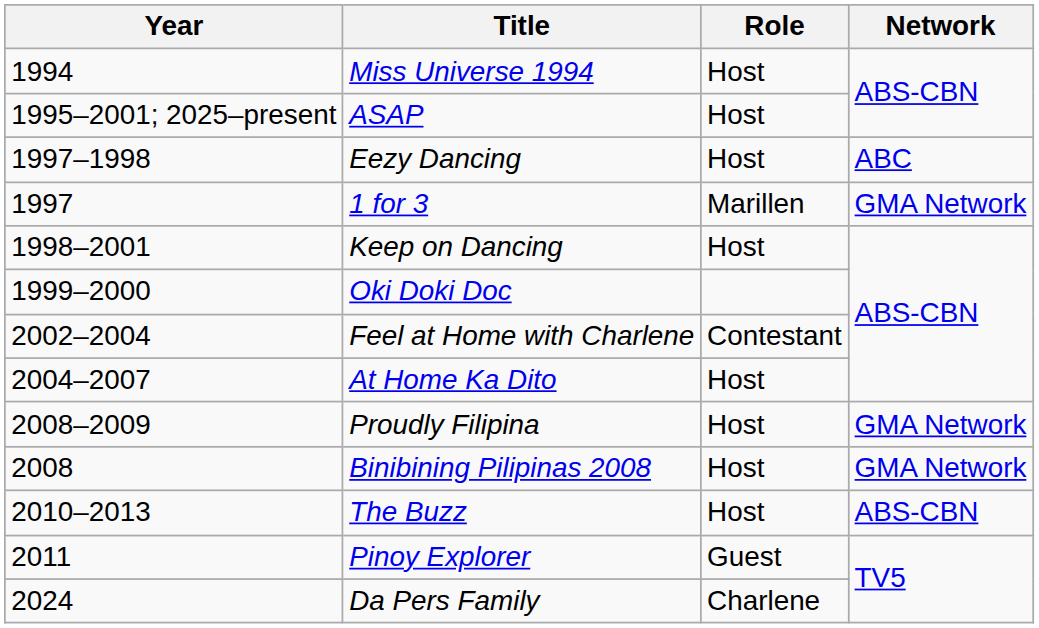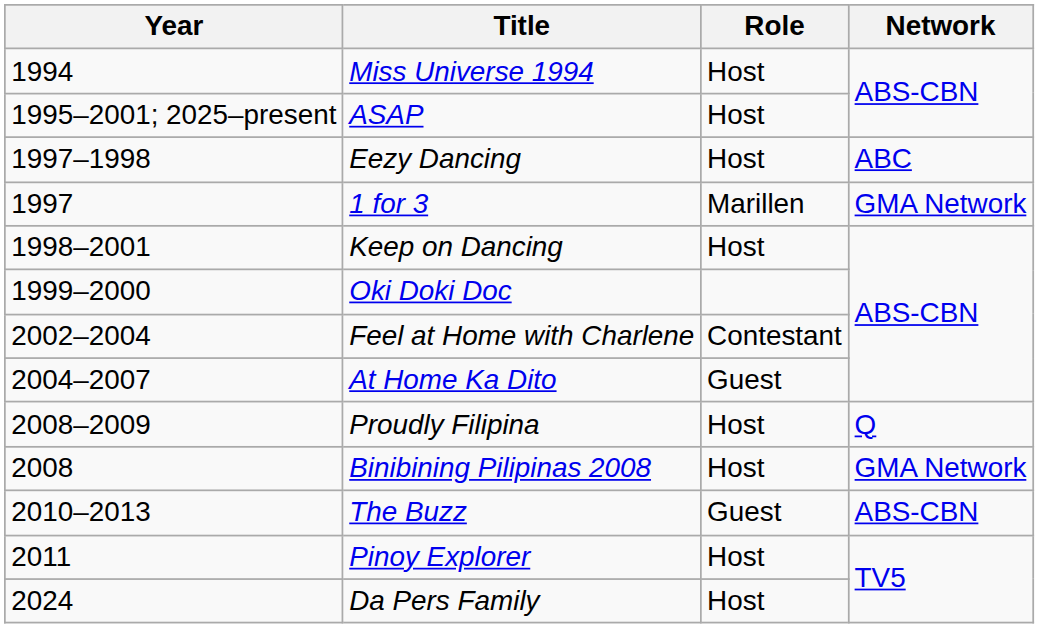At Home Ka Dito | Role: Host -> Guest
Proudly Filipina | Network: GMA Network -> Q
The Buzz | Role: Host -> Guest
Pinoy Explorer | Role: Guest -> Host
Da Pers Family | Role: Charlene -> Host
